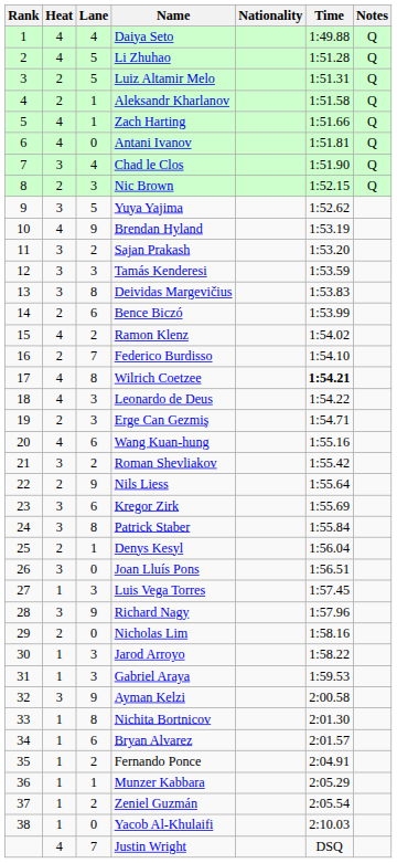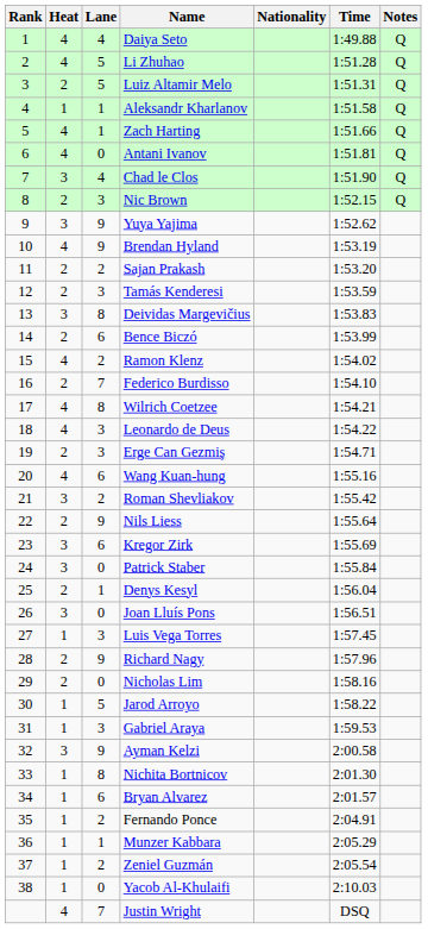Aleksandr Kharlanov | Heat: 2 -> 1
Yuya Yajima | Lane: 5 -> 9
Sajan Prakash | Heat: 3 -> 2
Tamás Kenderesi | Heat: 3 -> 2
Wilrich Coetzee | Time: bold -> normal
Patrick Staber | Lane: 8 -> 0
Richard Nagy | Heat: 3 -> 2
Jarod Arroyo | Lane: 3 -> 5
